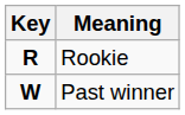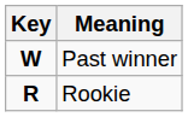rows swapped: Rookie <-> Past winner
